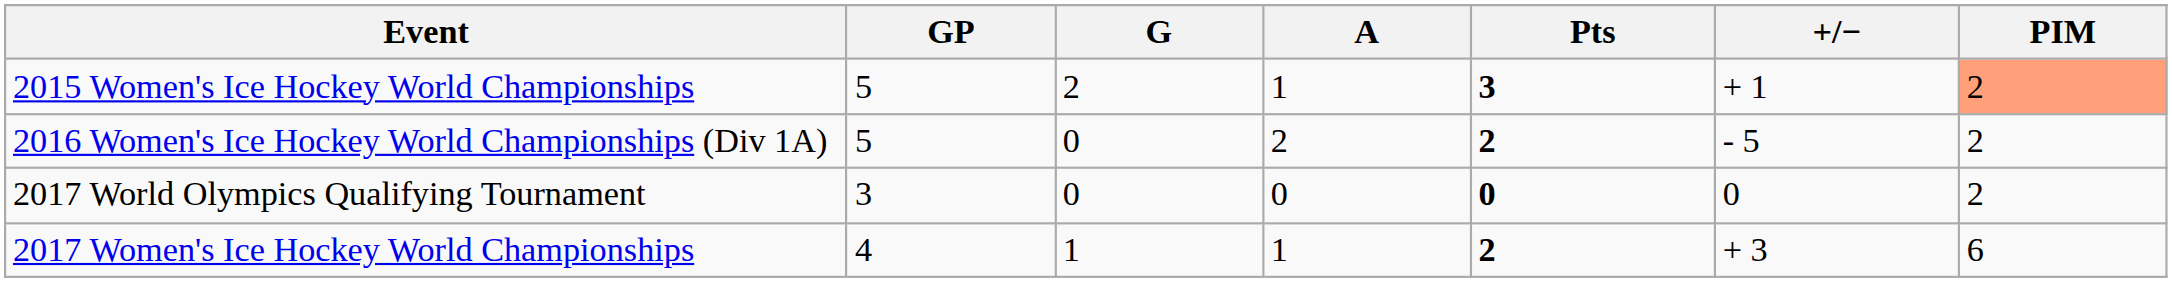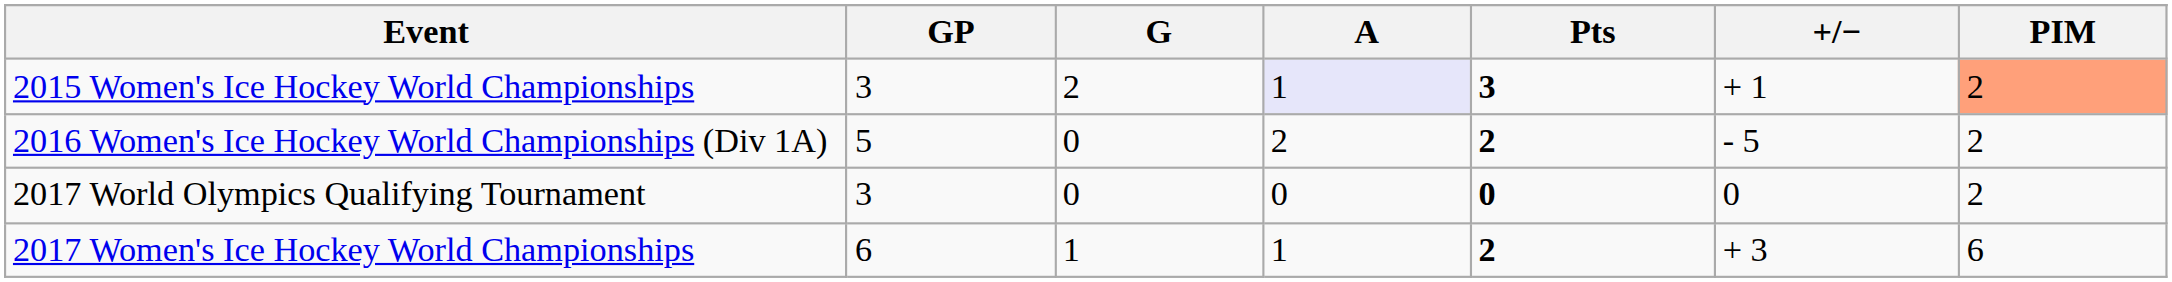2015 Women's Ice Hockey World Championships | GP: 5 -> 3
2015 Women's Ice Hockey World Championships | A: no background -> lavender background
2017 Women's Ice Hockey World Championships | GP: 4 -> 6
